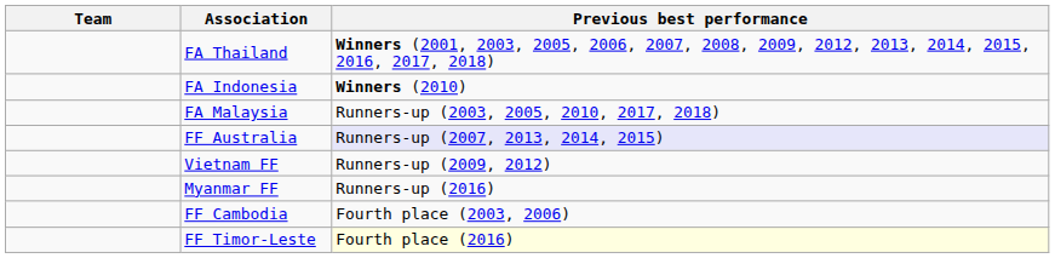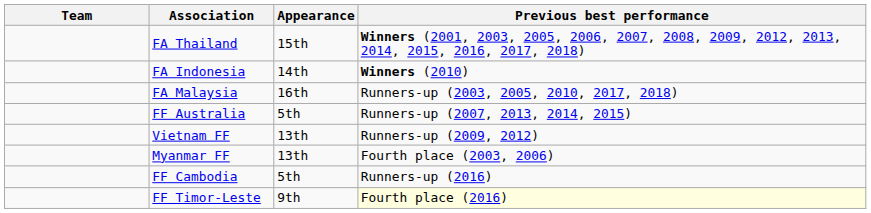+ column: Appearance | 15th | 14th | 16th | 5th | 13th | 13th | 5th | 9th
FF Australia | Previous best performance: lavender background -> no background
Myanmar FF | Previous best performance: Runners-up (2016) -> Fourth place (2003, 2006)
FF Cambodia | Previous best performance: Fourth place (2003, 2006) -> Runners-up (2016)
